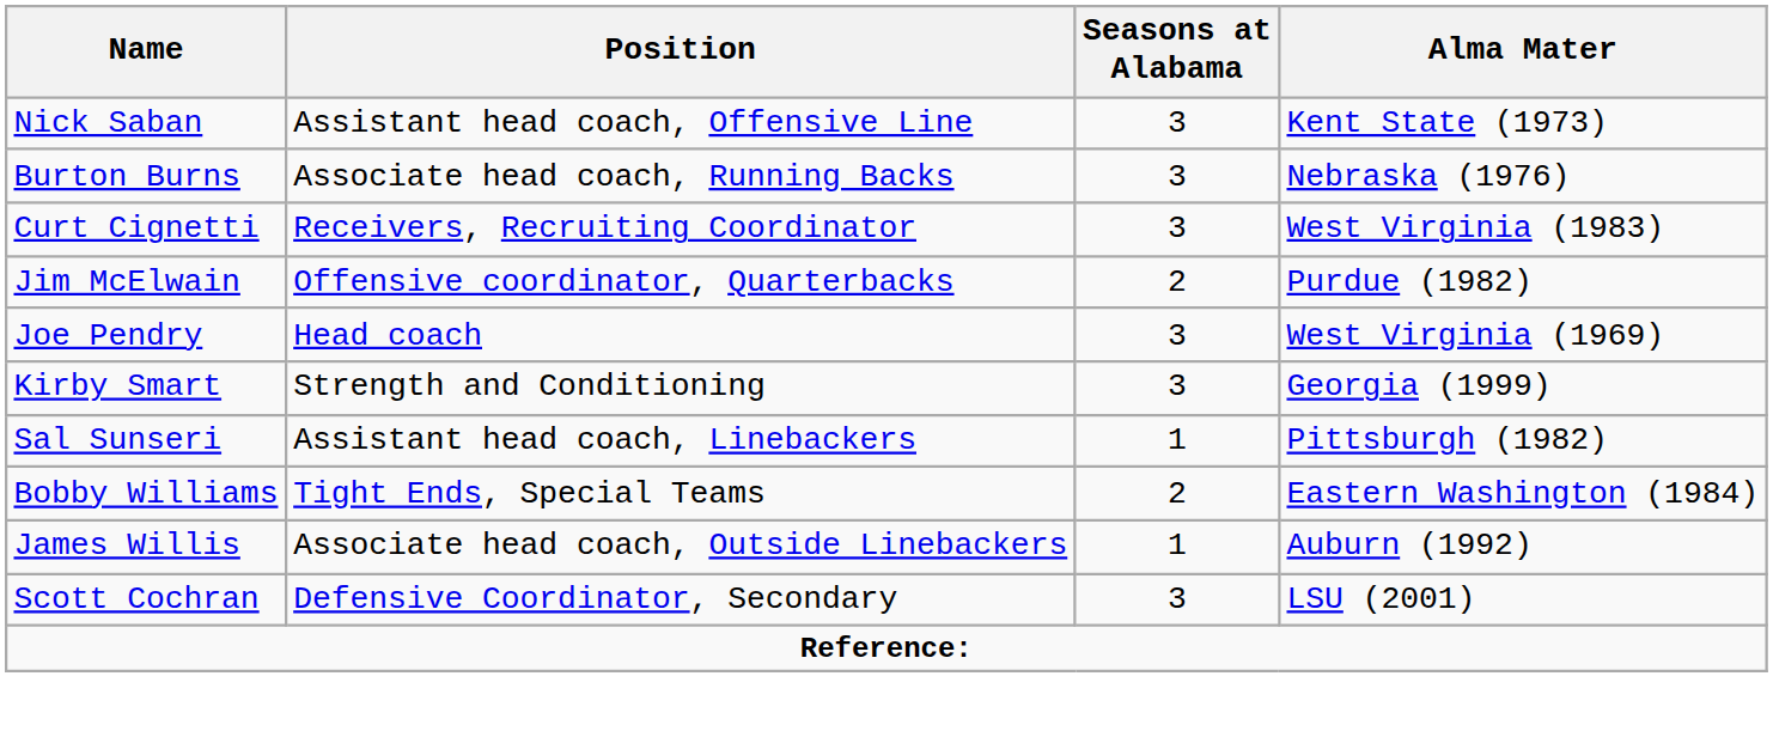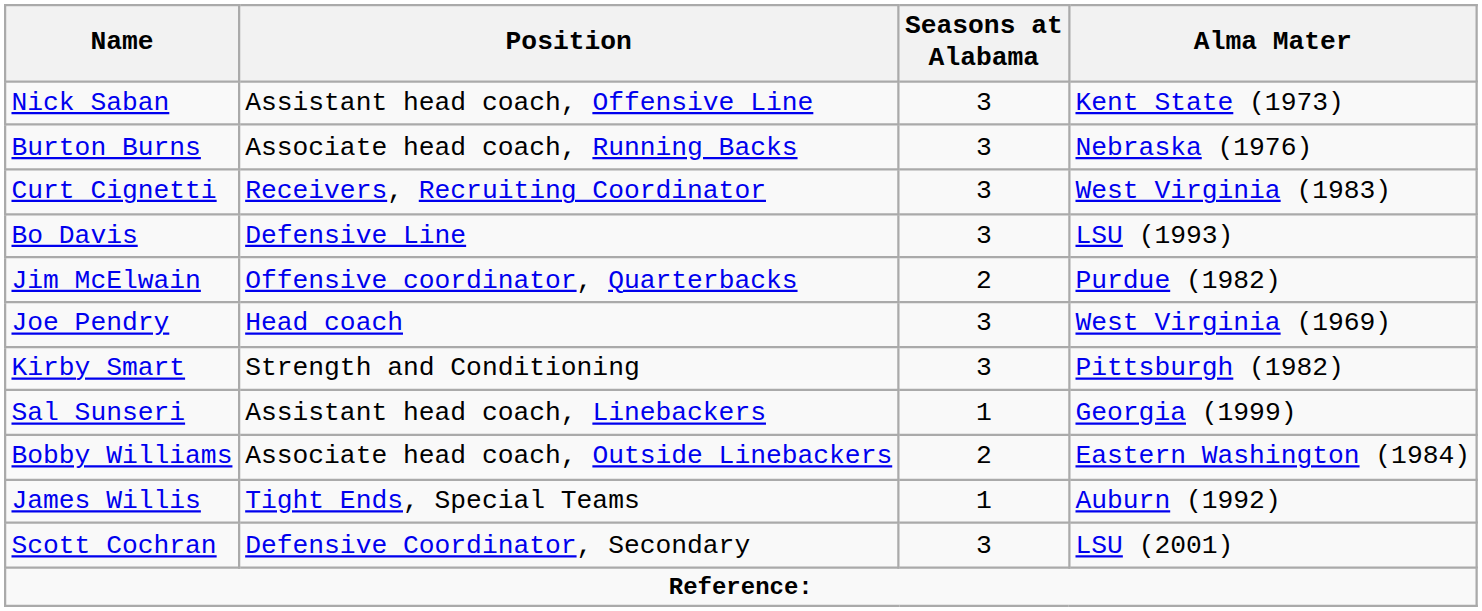+ row: Bo Davis | Defensive Line | 3 | LSU (1993)
Kirby Smart | Alma Mater: Georgia (1999) -> Pittsburgh (1982)
Sal Sunseri | Alma Mater: Pittsburgh (1982) -> Georgia (1999)
Bobby Williams | Position: Tight Ends, Special Teams -> Associate head coach, Outside Linebackers
James Willis | Position: Associate head coach, Outside Linebackers -> Tight Ends, Special Teams
